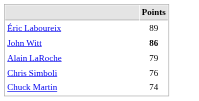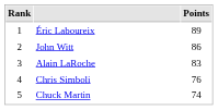+ column: Rank | 1 | 2 | 3 | 4 | 5
John Witt | Points: bold -> normal
Alain LaRoche | Points: 79 -> 83
